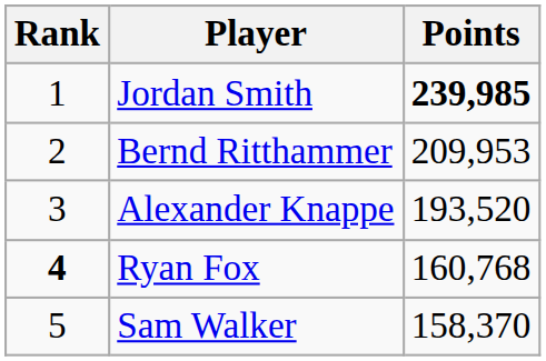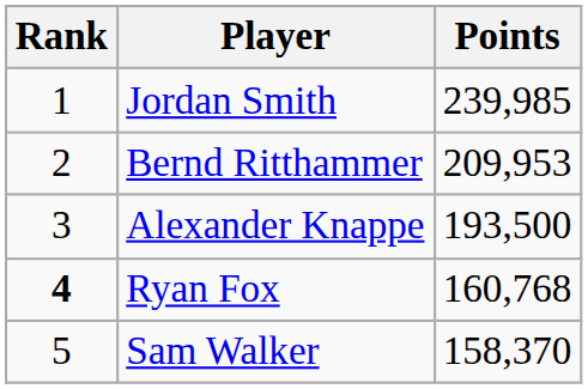Jordan Smith | Points: bold -> normal
Alexander Knappe | Points: 193,520 -> 193,500
